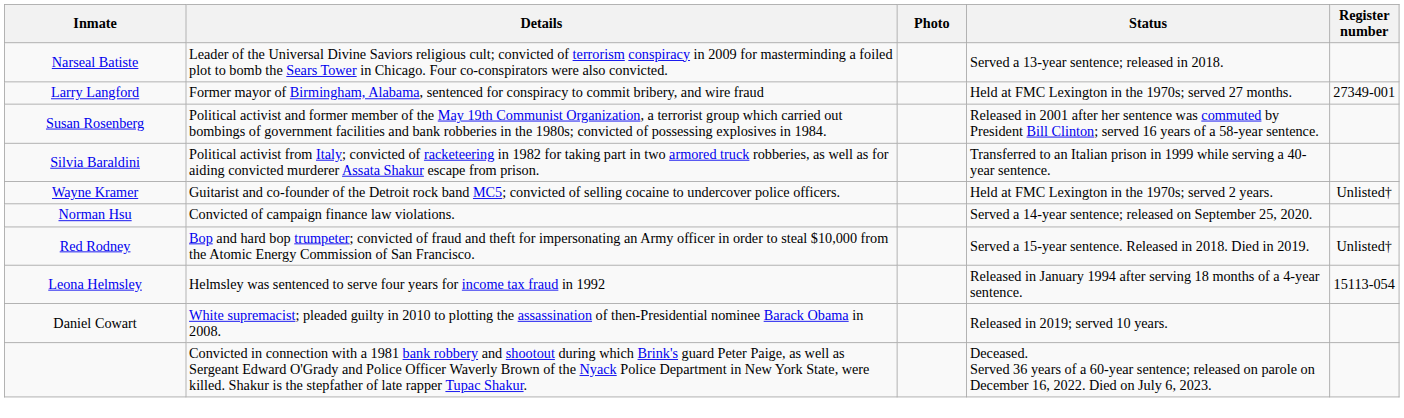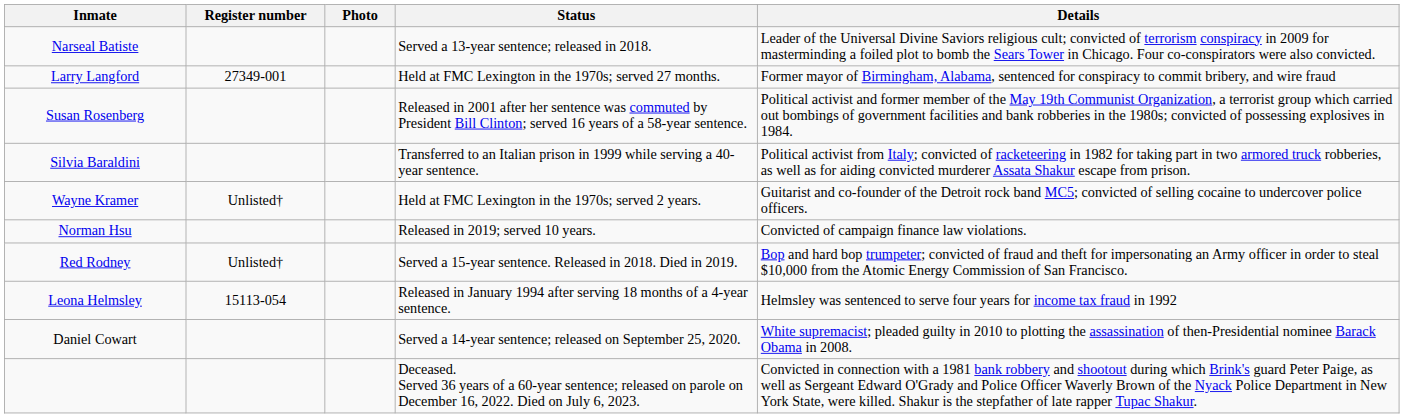columns swapped: Register number <-> Details
Norman Hsu | Status: Served a 14-year sentence; released on September 25, 2020. -> Released in 2019; served 10 years.
Daniel Cowart | Status: Released in 2019; served 10 years. -> Served a 14-year sentence; released on September 25, 2020.
